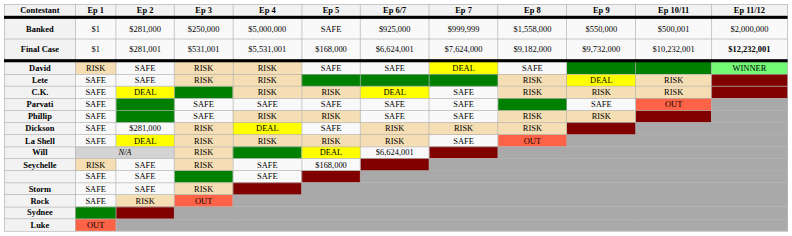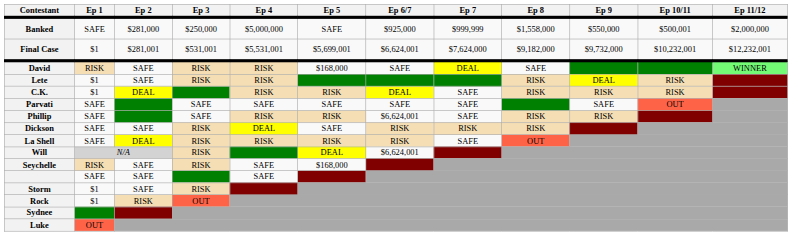Banked | Ep 1: $1 -> SAFE
Final Case | Ep 5: $168,000 -> $5,699,001
Final Case | Ep 11/12: bold -> normal
David | Ep 5: SAFE -> $168,000
Lete | Ep 1: SAFE -> $1
C.K. | Ep 1: SAFE -> $1
Phillip | Ep 6/7: SAFE -> $6,624,001
Dickson | Ep 2: $281,000 -> SAFE
Storm | Ep 1: SAFE -> $1
Rock | Ep 1: SAFE -> $1
